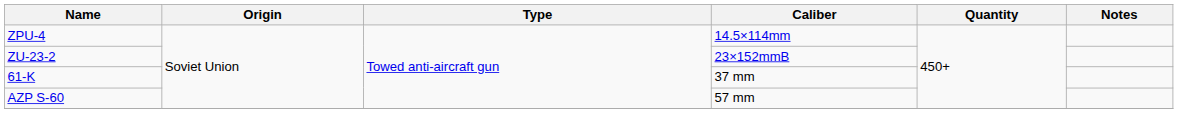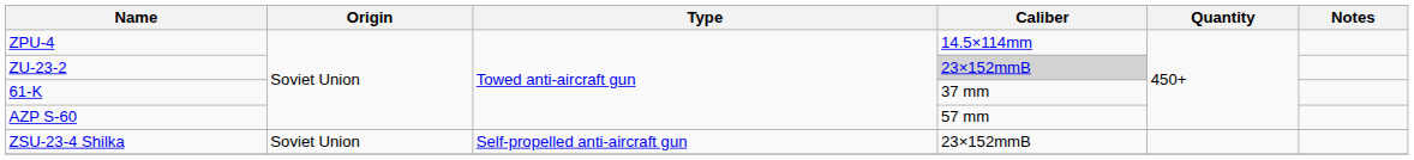ZU-23-2 | Caliber: no background -> lightgrey background
+ row: ZSU-23-4 Shilka | Soviet Union | Self-propelled anti-aircraft gun | 23×152mmB
